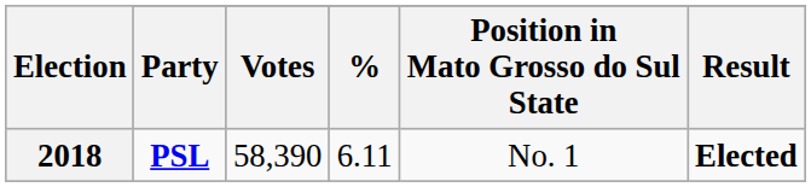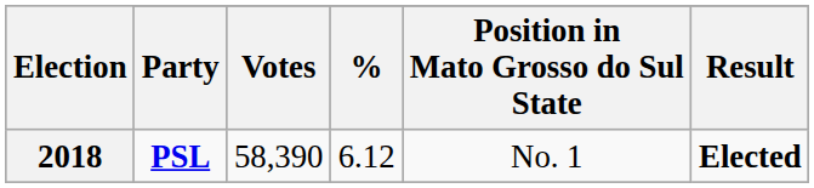2018 | %: 6.11 -> 6.12
